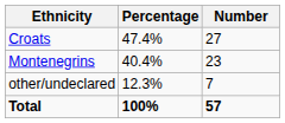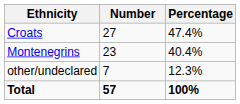columns swapped: Number <-> Percentage
